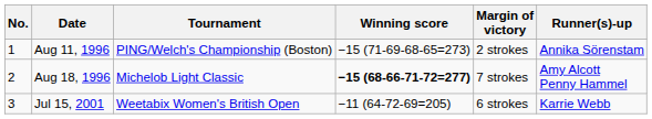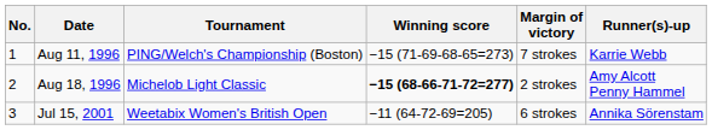Aug 11, 1996 | Margin of victory: 2 strokes -> 7 strokes
Aug 11, 1996 | Runner(s)-up: Annika Sörenstam -> Karrie Webb
Aug 18, 1996 | Margin of victory: 7 strokes -> 2 strokes
Jul 15, 2001 | Runner(s)-up: Karrie Webb -> Annika Sörenstam
